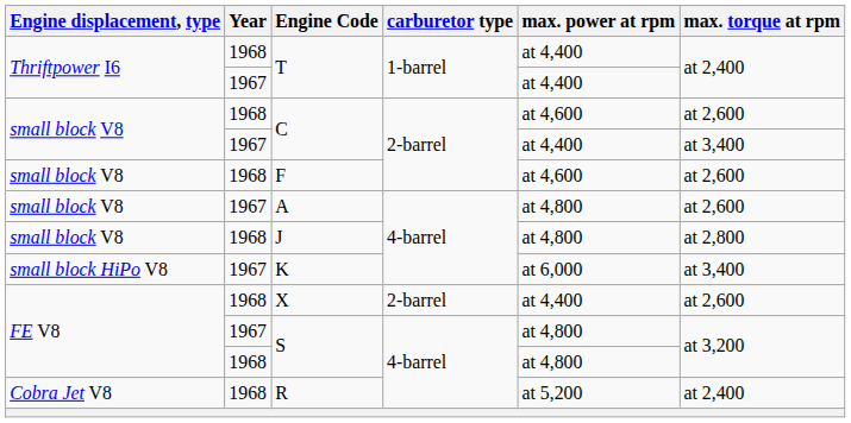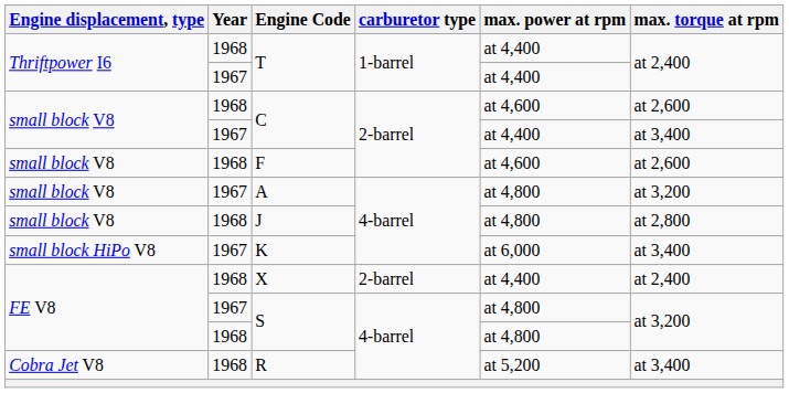A | max. torque at rpm: at 2,600 -> at 3,200
X | max. torque at rpm: at 2,600 -> at 2,400
R | max. torque at rpm: at 2,400 -> at 3,400
